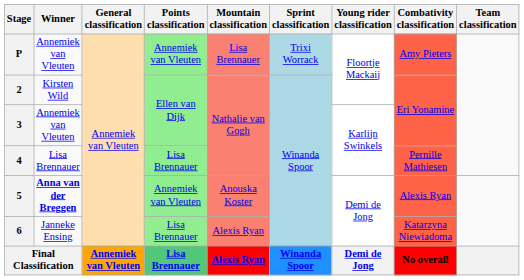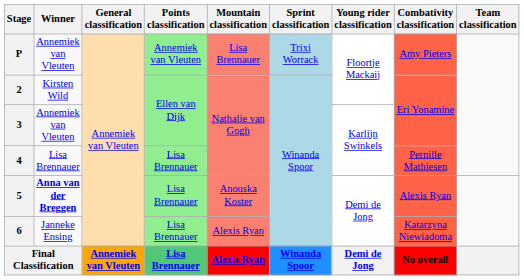5 | Points classification: Annemiek van Vleuten -> Lisa Brennauer
